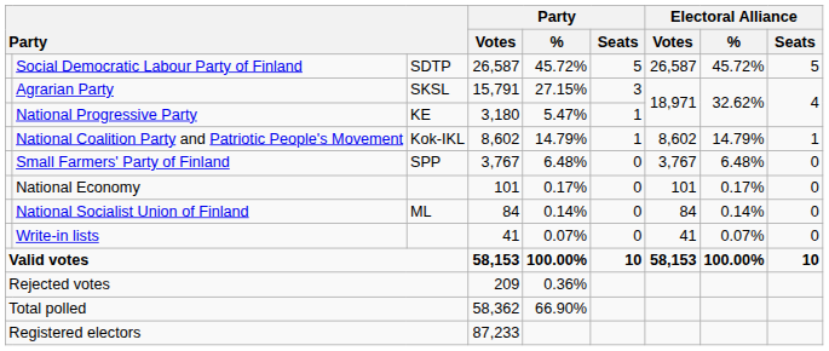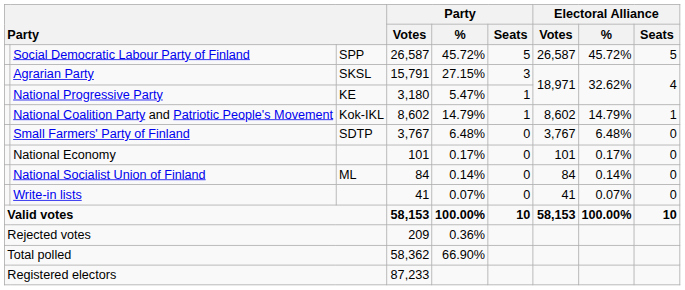Social Democratic Labour Party of Finland | column 3: SDTP -> SPP
Small Farmers' Party of Finland | column 3: SPP -> SDTP
